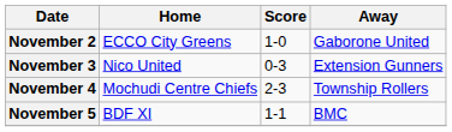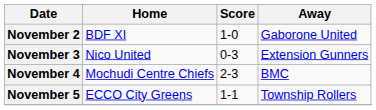November 2 | Home: ECCO City Greens -> BDF XI
November 4 | Away: Township Rollers -> BMC
November 5 | Home: BDF XI -> ECCO City Greens
November 5 | Away: BMC -> Township Rollers
